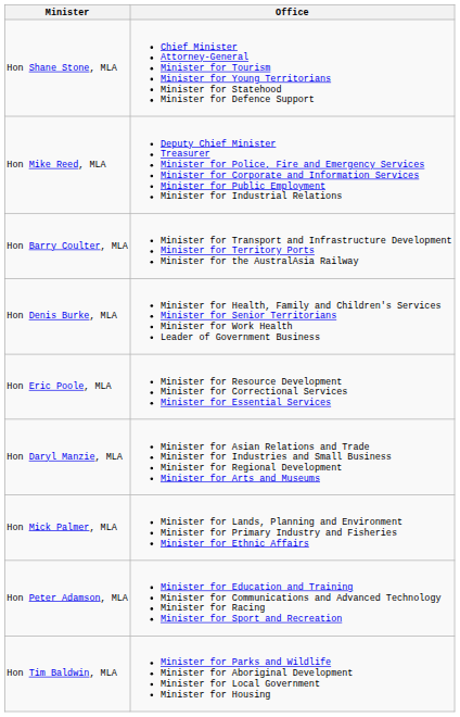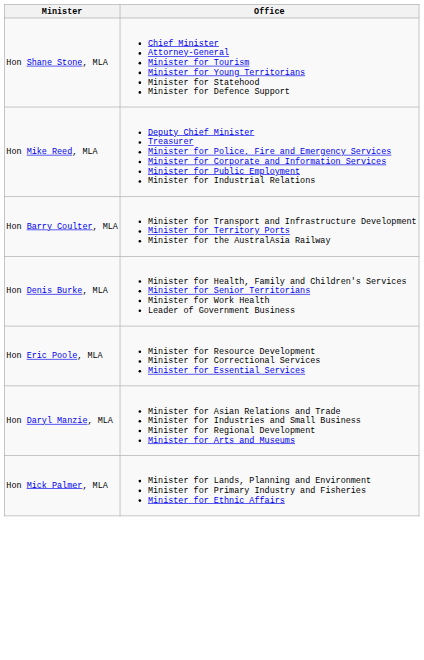- row: Hon Peter Adamson, MLA | Minister for Education and Training Minister for Communications and Advanced Technology Minister for Racing Minister for Sport and Recreation
- row: Hon Tim Baldwin, MLA | Minister for Parks and Wildlife Minister for Aboriginal Development Minister for Local Government Minister for Housing
